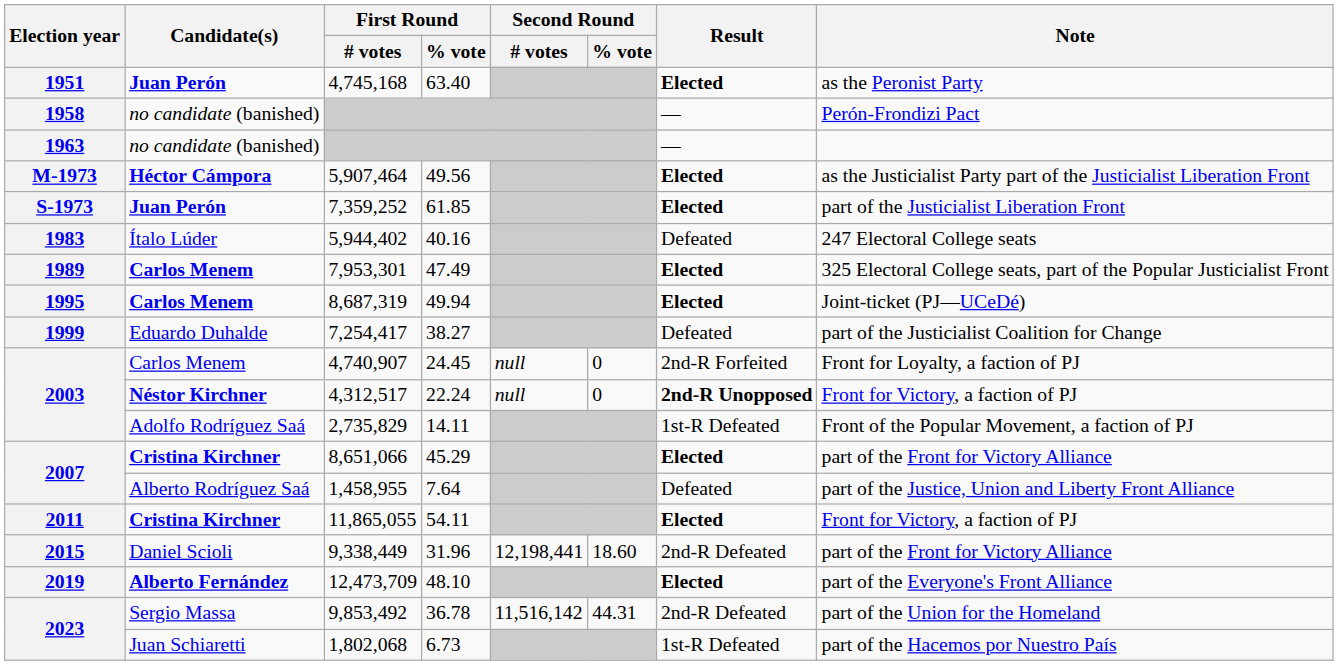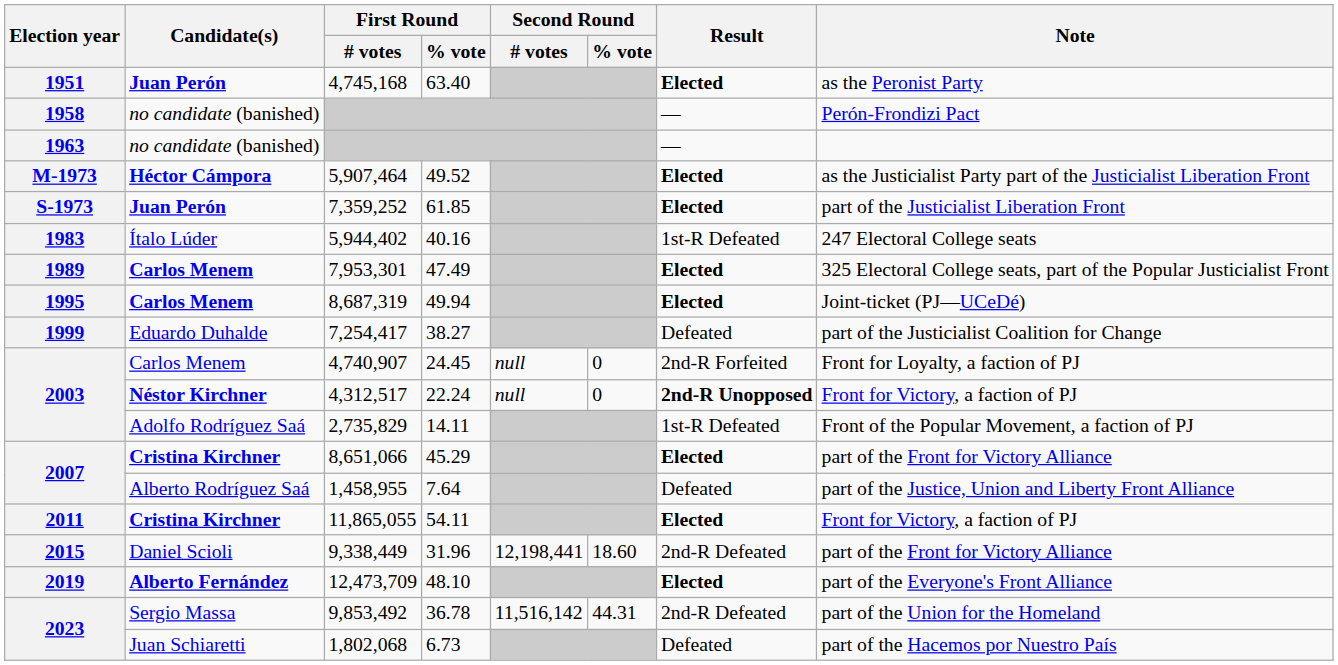5,907,464 | First Round / % vote: 49.56 -> 49.52
5,944,402 | Result: Defeated -> 1st-R Defeated
1,802,068 | Result: 1st-R Defeated -> Defeated
